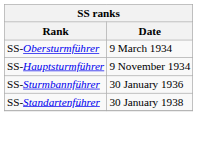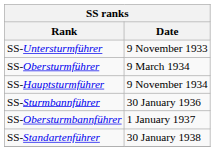+ row: SS-Untersturmführer | 9 November 1933
+ row: SS-Obersturmbannführer | 1 January 1937
